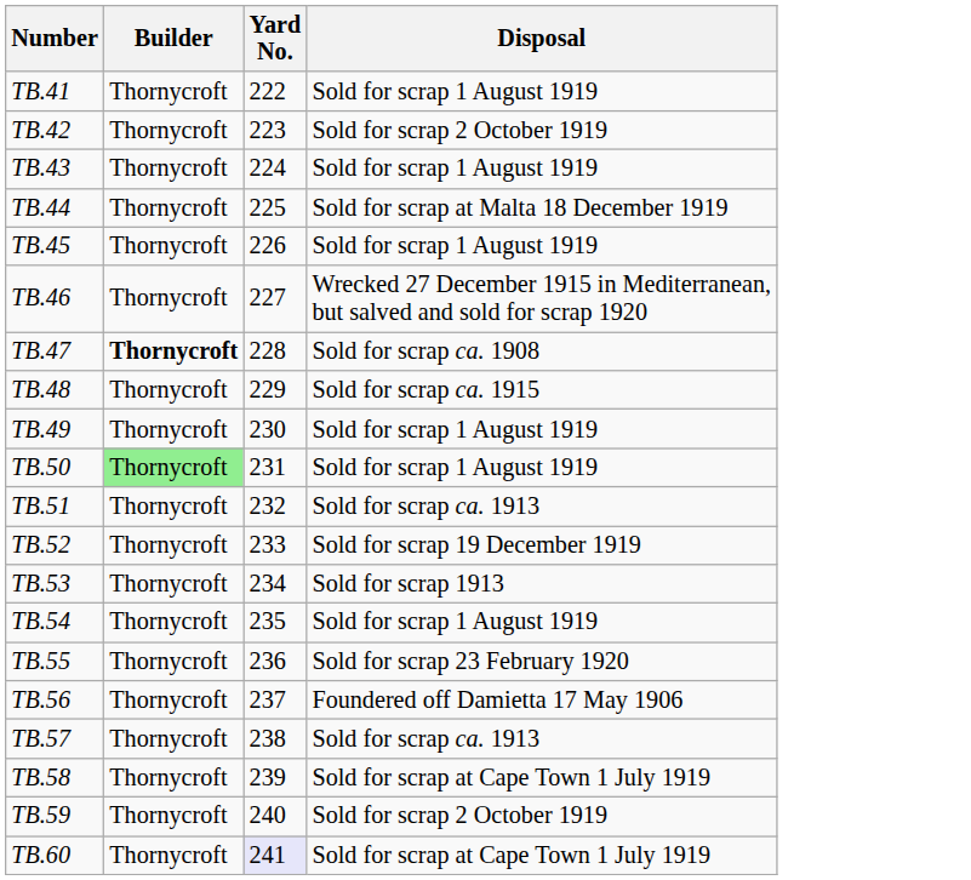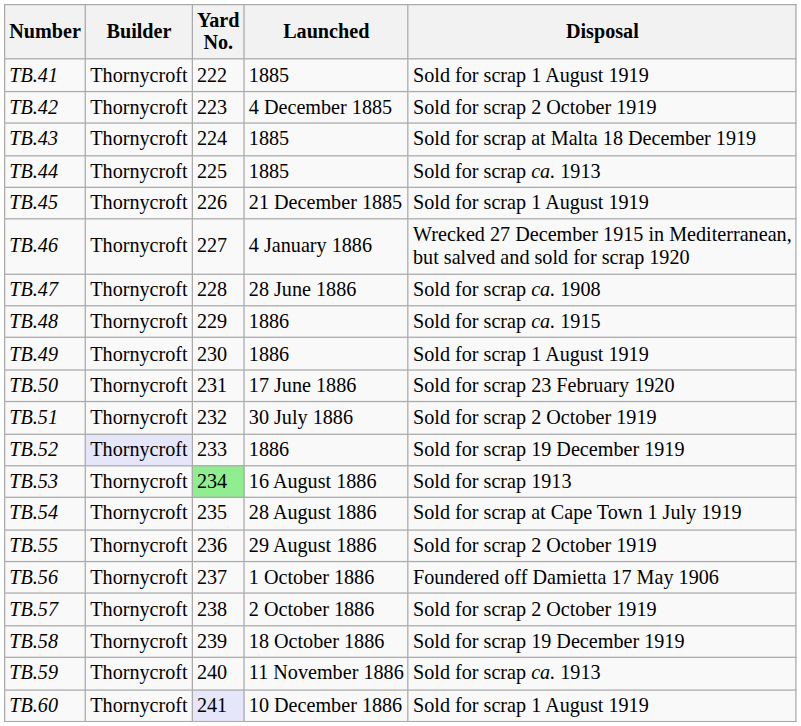+ column: Launched | 1885 | 4 December 1885 | 1885 | 1885 | 21 December 1885 | 4 January 1886 | 28 June 1886 | 1886 | 1886 | 17 June 1886 | 30 July 1886 | 1886 | 16 August 1886 | 28 August 1886 | 29 August 1886 | 1 October 1886 | 2 October 1886 | 18 October 1886 | 11 November 1886 | 10 December 1886
TB.43 | Disposal: Sold for scrap 1 August 1919 -> Sold for scrap at Malta 18 December 1919
TB.44 | Disposal: Sold for scrap at Malta 18 December 1919 -> Sold for scrap ca. 1913
TB.47 | Builder: bold -> normal
TB.50 | Builder: lightgreen background -> no background
TB.50 | Disposal: Sold for scrap 1 August 1919 -> Sold for scrap 23 February 1920
TB.51 | Disposal: Sold for scrap ca. 1913 -> Sold for scrap 2 October 1919
TB.52 | Builder: no background -> lavender background
TB.53 | Yard No.: no background -> lightgreen background
TB.54 | Disposal: Sold for scrap 1 August 1919 -> Sold for scrap at Cape Town 1 July 1919
TB.55 | Disposal: Sold for scrap 23 February 1920 -> Sold for scrap 2 October 1919
TB.57 | Disposal: Sold for scrap ca. 1913 -> Sold for scrap 2 October 1919
TB.58 | Disposal: Sold for scrap at Cape Town 1 July 1919 -> Sold for scrap 19 December 1919
TB.59 | Disposal: Sold for scrap 2 October 1919 -> Sold for scrap ca. 1913
TB.60 | Disposal: Sold for scrap at Cape Town 1 July 1919 -> Sold for scrap 1 August 1919
